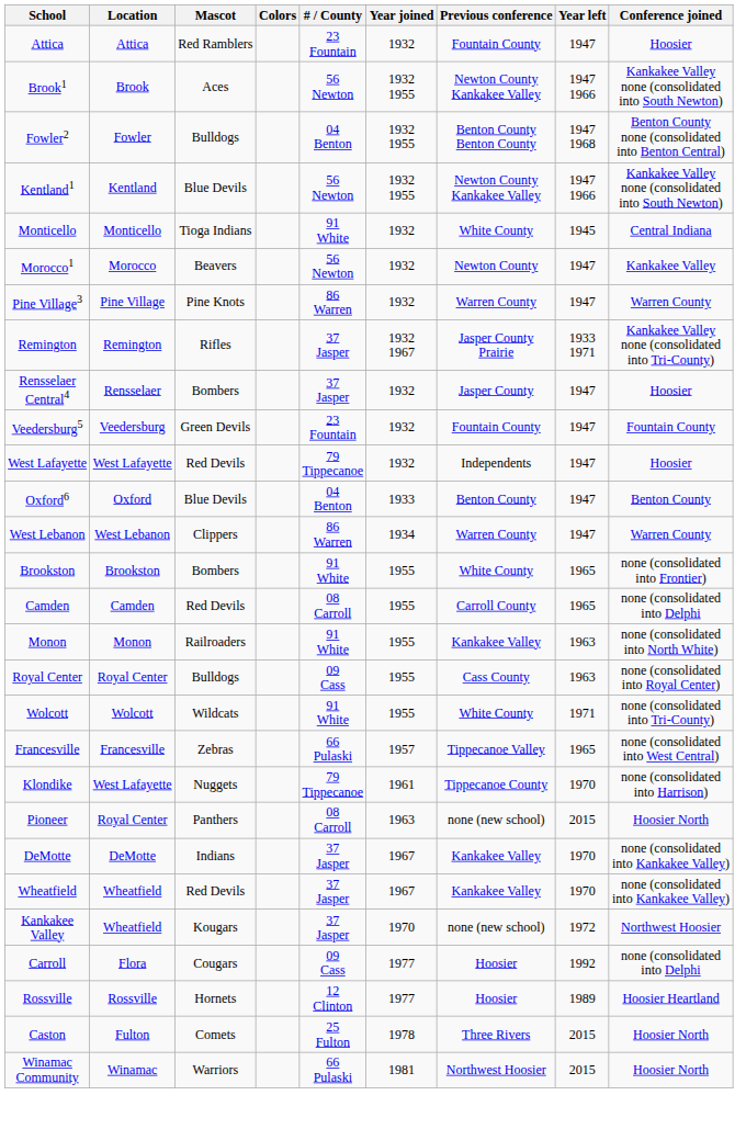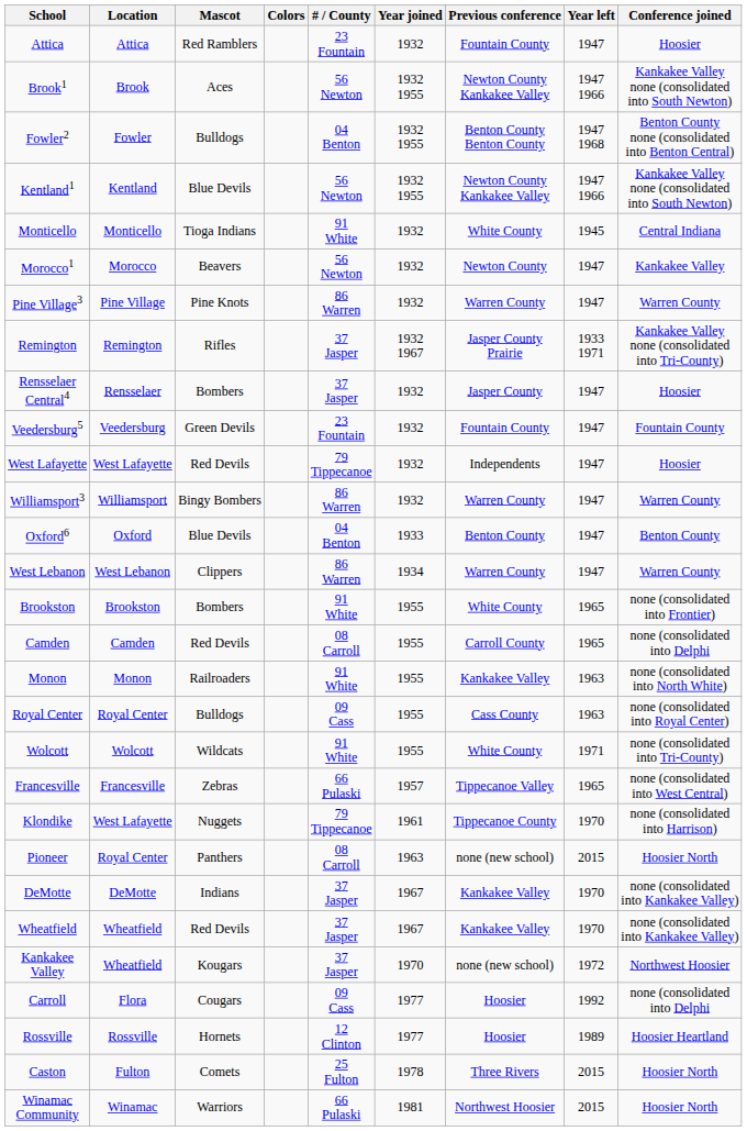+ row: Williamsport3 | Williamsport | Bingy Bombers | 86 Warren | 1932 | Warren County | 1947 | Warren County
